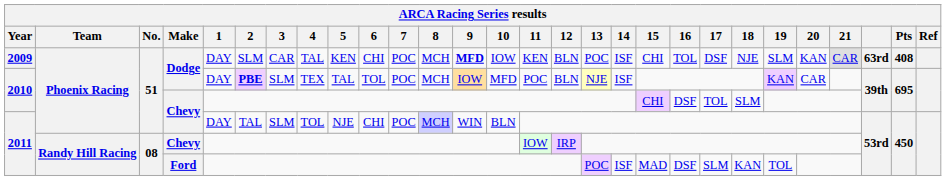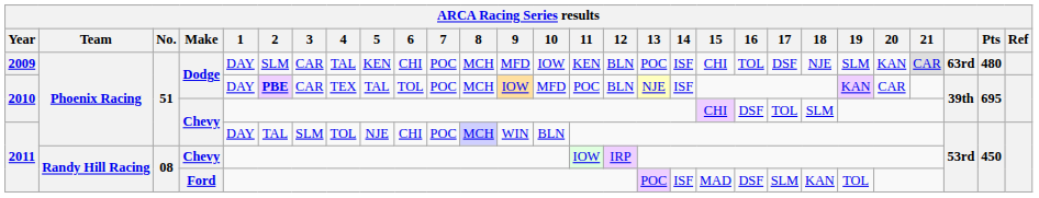2009 | 9: bold -> normal
2009 | Pts: 408 -> 480
2010 / Dodge | 3: SLM -> CAR
